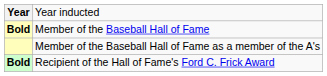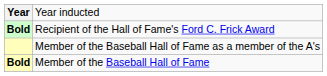rows swapped: Member of the Baseball Hall of Fame <-> Recipient of the Hall of Fame's Ford C. Frick Award
